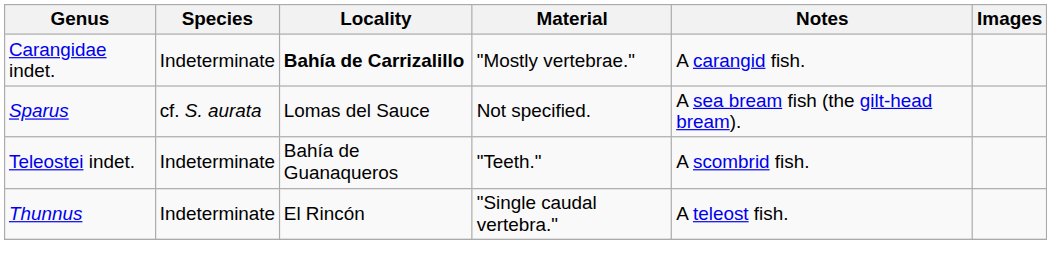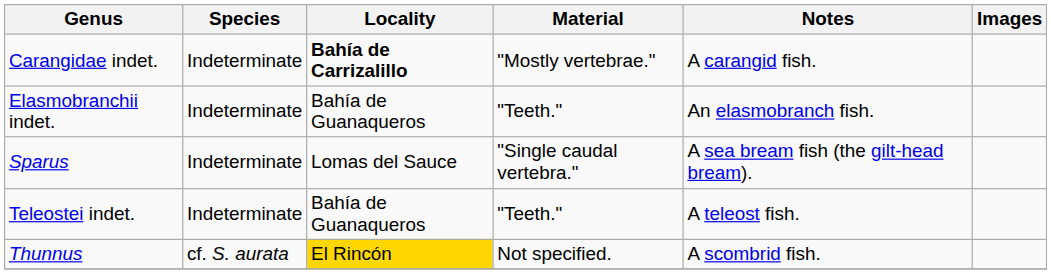+ row: Elasmobranchii indet. | Indeterminate | Bahía de Guanaqueros | "Teeth." | An elasmobranch fish.
Sparus | Species: cf. S. aurata -> Indeterminate
Sparus | Material: Not specified. -> "Single caudal vertebra."
Teleostei indet. | Notes: A scombrid fish. -> A teleost fish.
Thunnus | Species: Indeterminate -> cf. S. aurata
Thunnus | Locality: no background -> gold background
Thunnus | Material: "Single caudal vertebra." -> Not specified.
Thunnus | Notes: A teleost fish. -> A scombrid fish.
